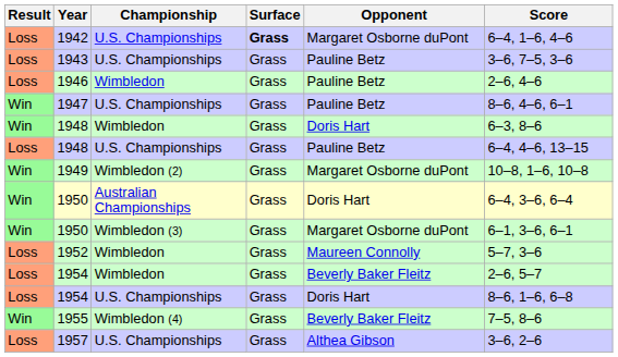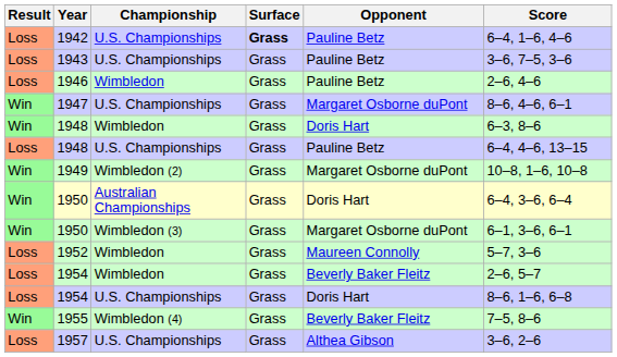1942 | Opponent: Margaret Osborne duPont -> Pauline Betz
1947 | Opponent: Pauline Betz -> Margaret Osborne duPont
